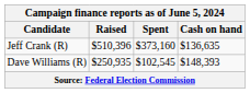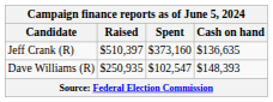Jeff Crank (R) | Raised: $510,396 -> $510,397
Dave Williams (R) | Spent: $102,545 -> $102,547
